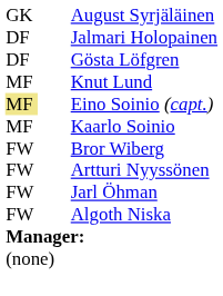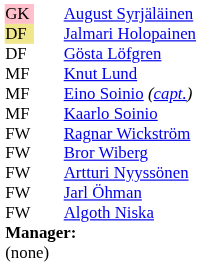August Syrjäläinen | column 1: no background -> pink background
Jalmari Holopainen | column 1: no background -> khaki background
Eino Soinio (capt.) | column 1: khaki background -> no background
+ row: FW | Ragnar Wickström
